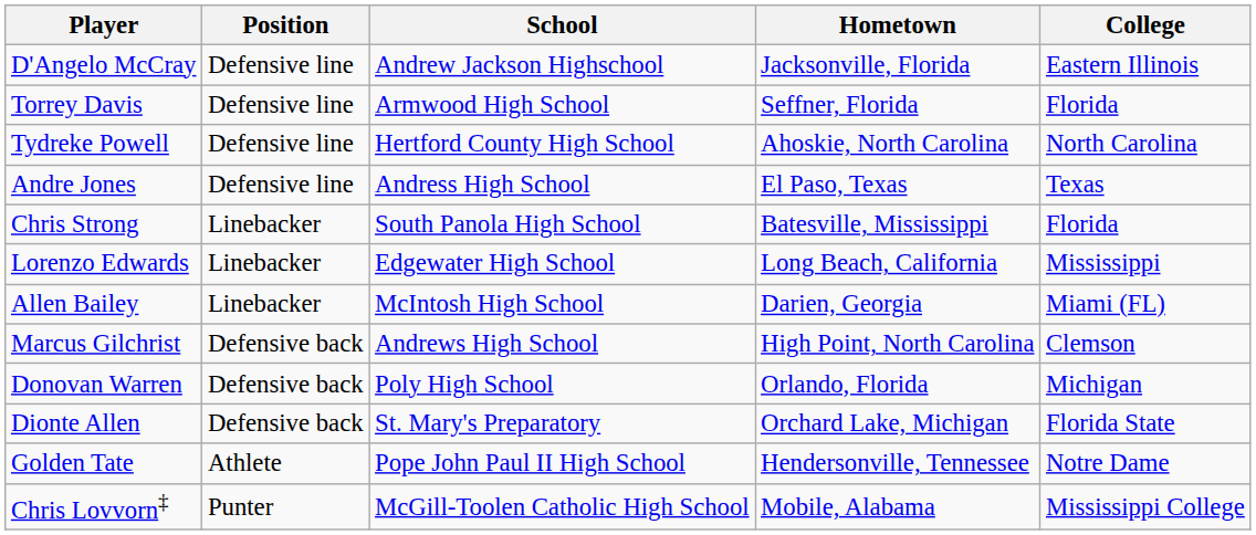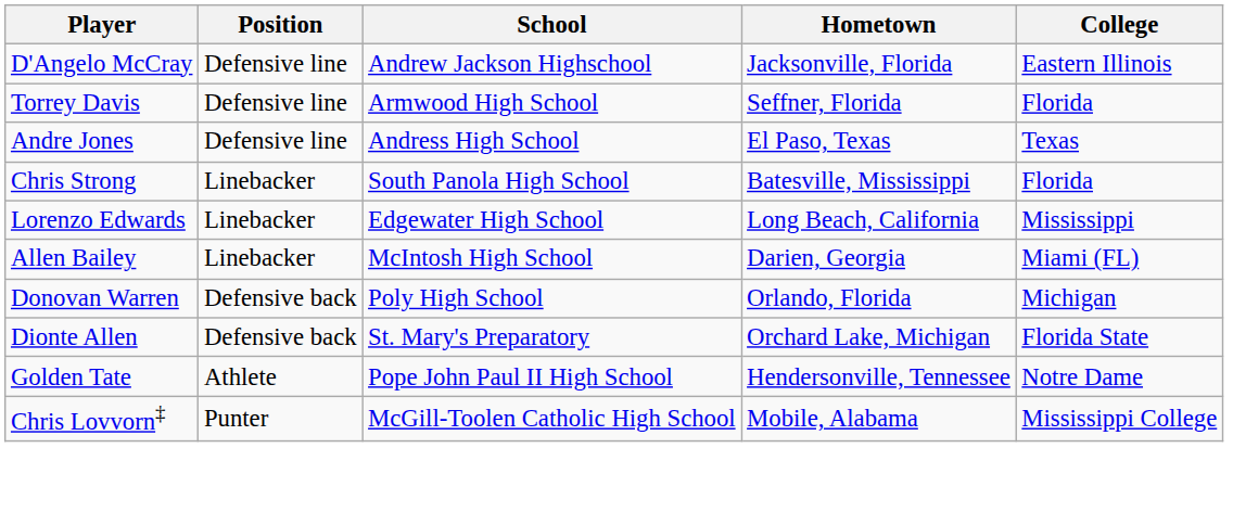- row: Tydreke Powell | Defensive line | Hertford County High School | Ahoskie, North Carolina | North Carolina
- row: Marcus Gilchrist | Defensive back | Andrews High School | High Point, North Carolina | Clemson
